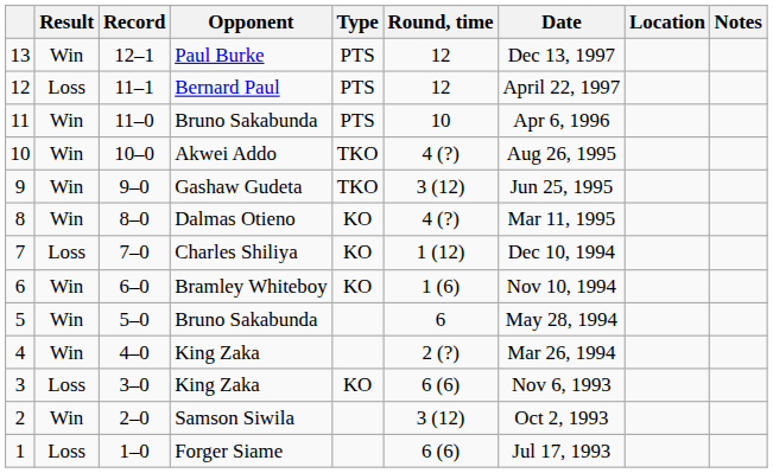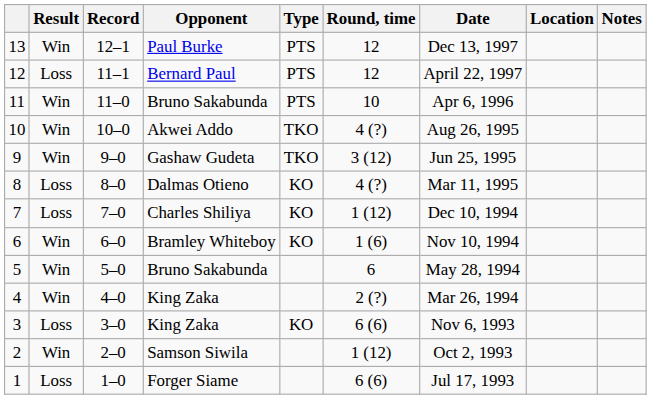8 | Result: Win -> Loss
2 | Round, time: 3 (12) -> 1 (12)
